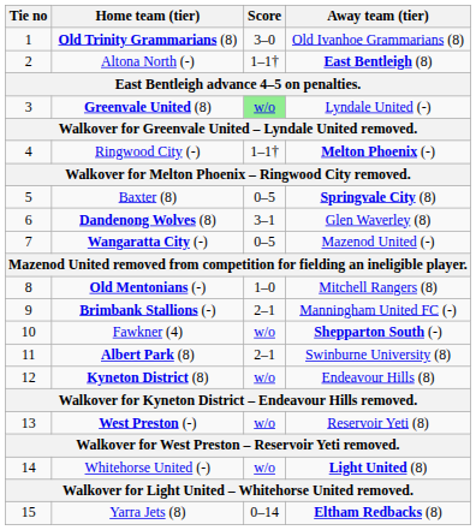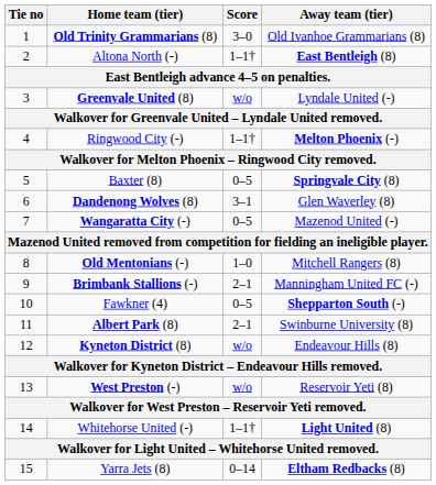Greenvale United (8) | Score: lightgreen background -> no background
Fawkner (4) | Score: w/o -> 0–5
Whitehorse United (-) | Score: w/o -> 1–1†
